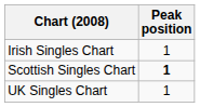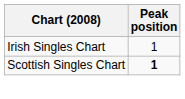- row: UK Singles Chart | 1
